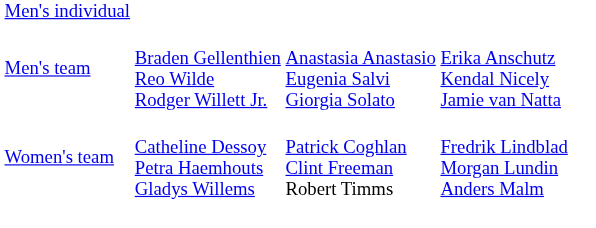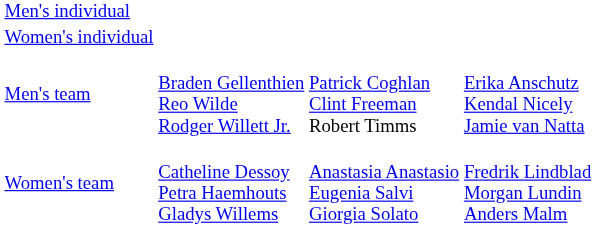+ row: Women's individual
Men's team | column 3: Anastasia Anastasio Eugenia Salvi Giorgia Solato -> Patrick Coghlan Clint Freeman Robert Timms
Women's team | column 3: Patrick Coghlan Clint Freeman Robert Timms -> Anastasia Anastasio Eugenia Salvi Giorgia Solato
